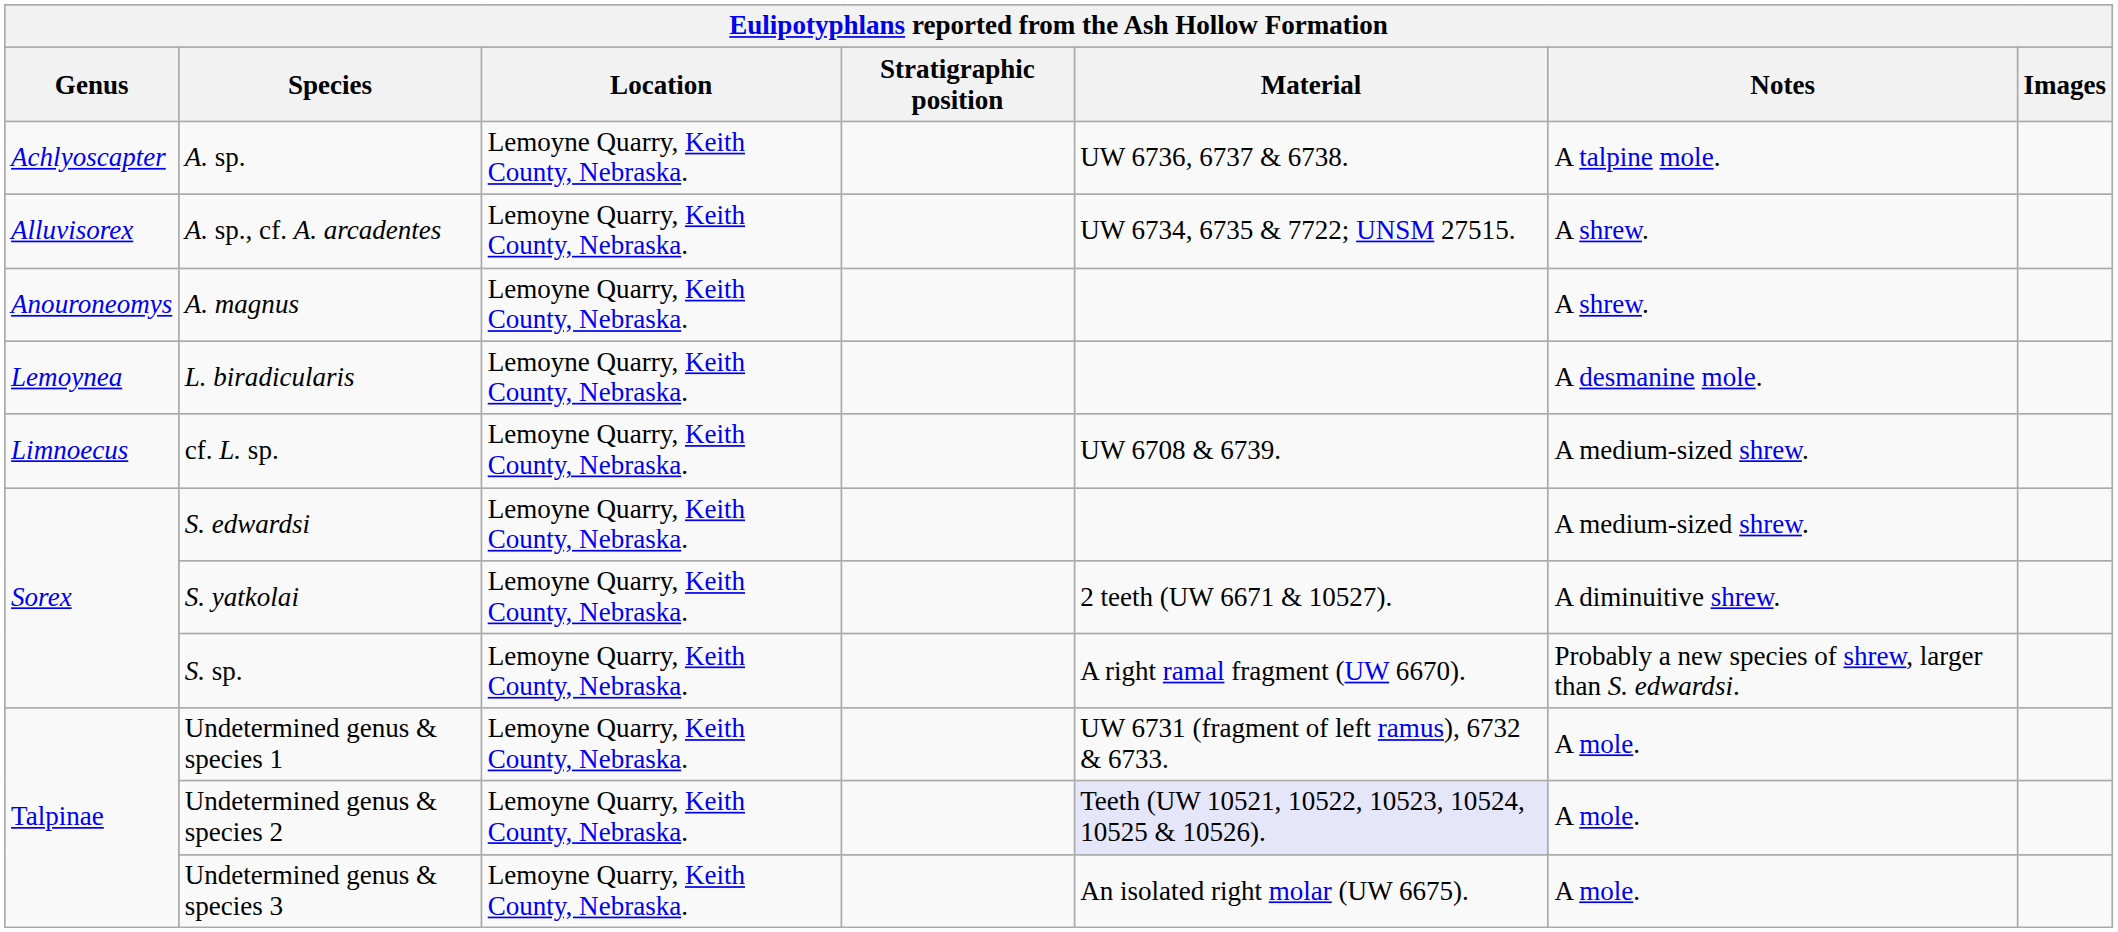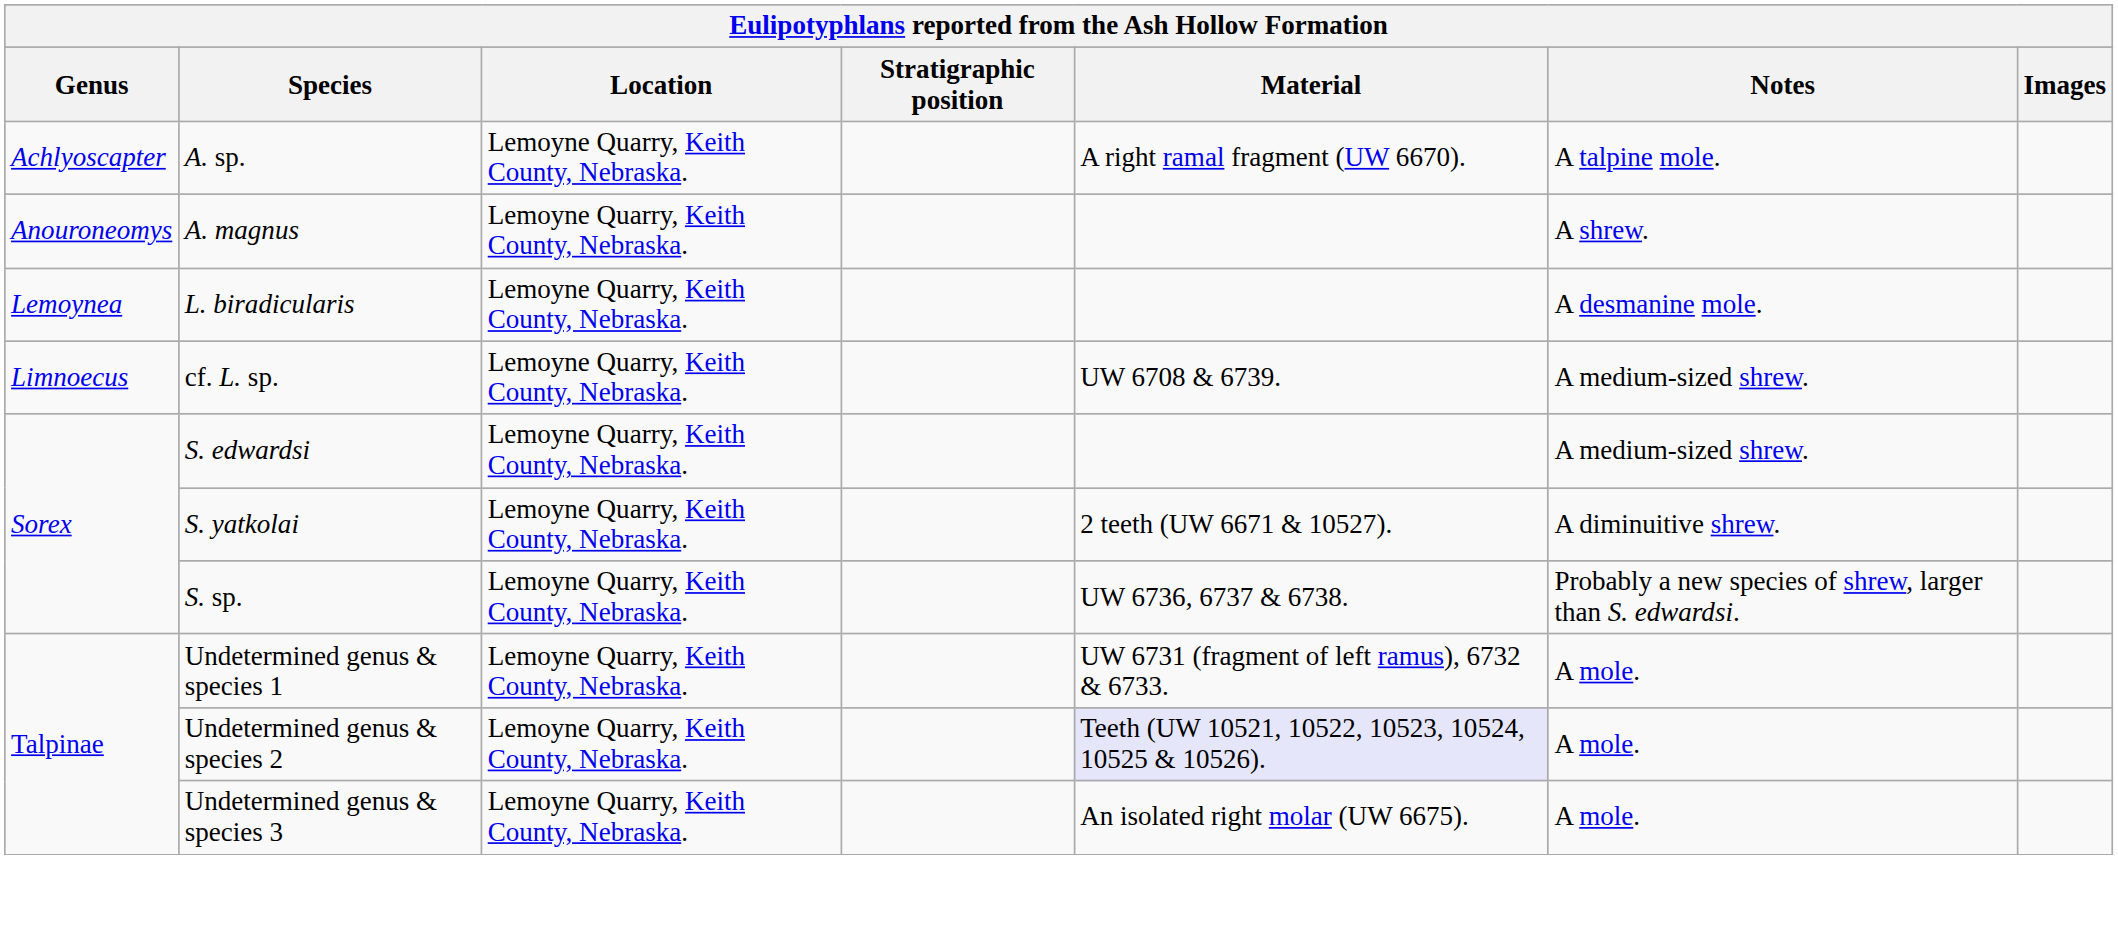A. sp. | Material: UW 6736, 6737 & 6738. -> A right ramal fragment (UW 6670).
- row: Alluvisorex | A. sp., cf. A. arcadentes | Lemoyne Quarry, Keith County, Nebraska. | UW 6734, 6735 & 7722; UNSM 27515. | A shrew.
S. sp. | Material: A right ramal fragment (UW 6670). -> UW 6736, 6737 & 6738.
